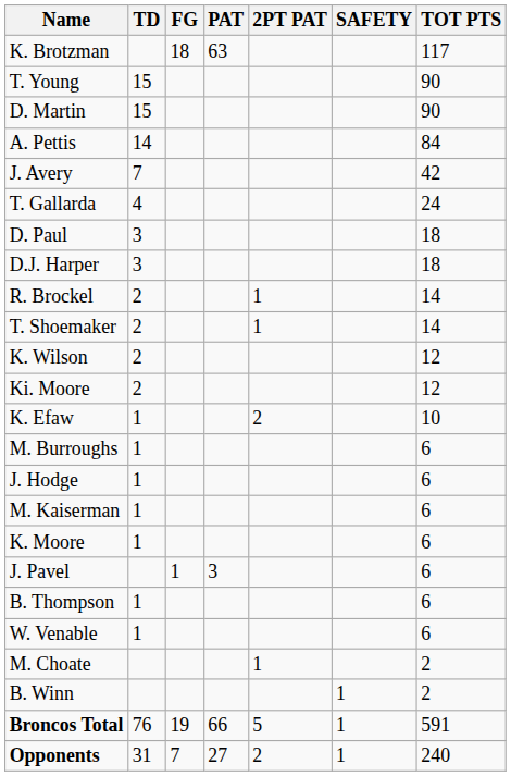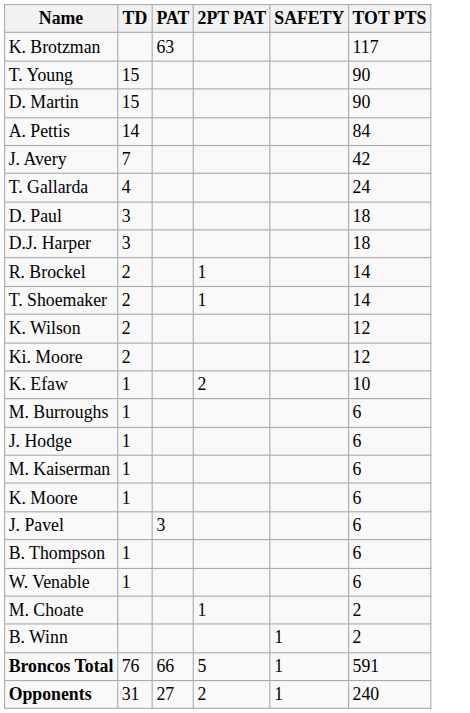- column: FG | 18 | 1 | 19 | 7
